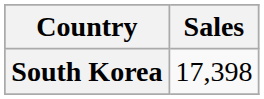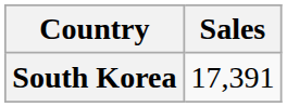South Korea | Sales: 17,398 -> 17,391
